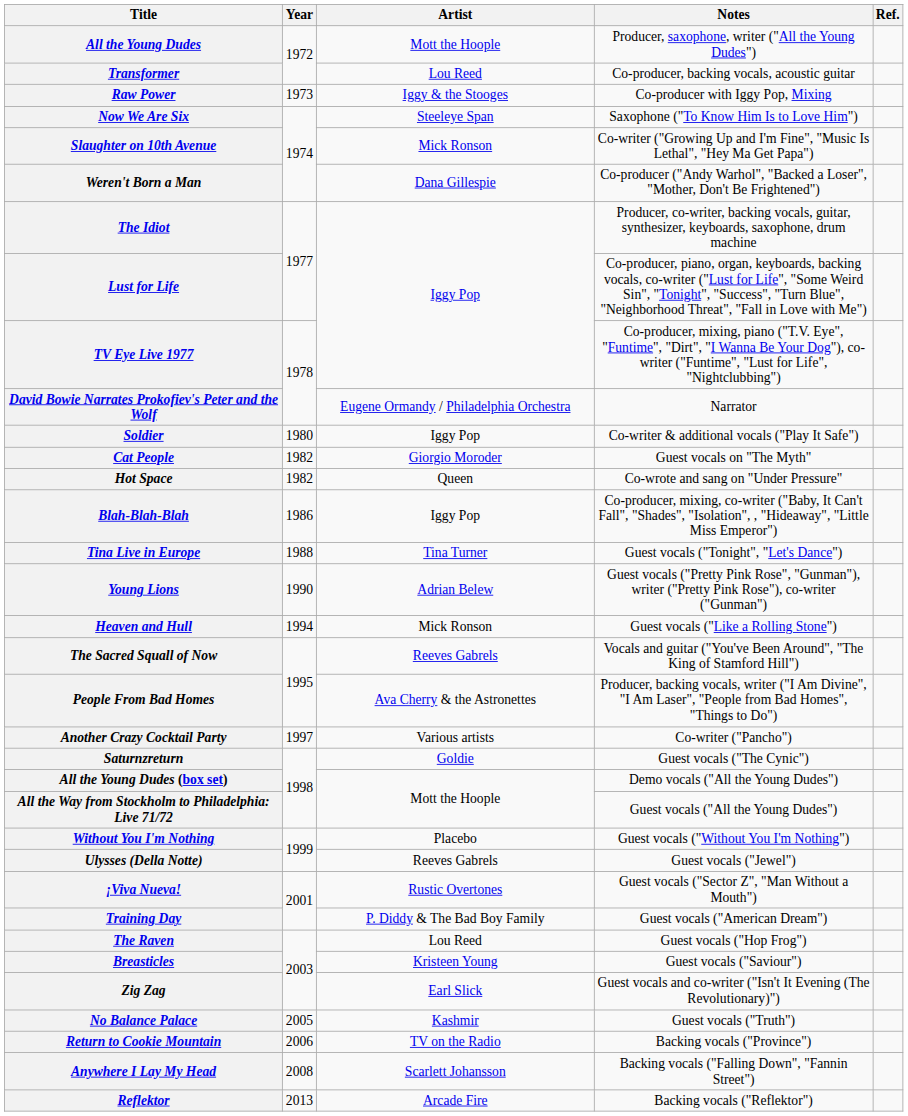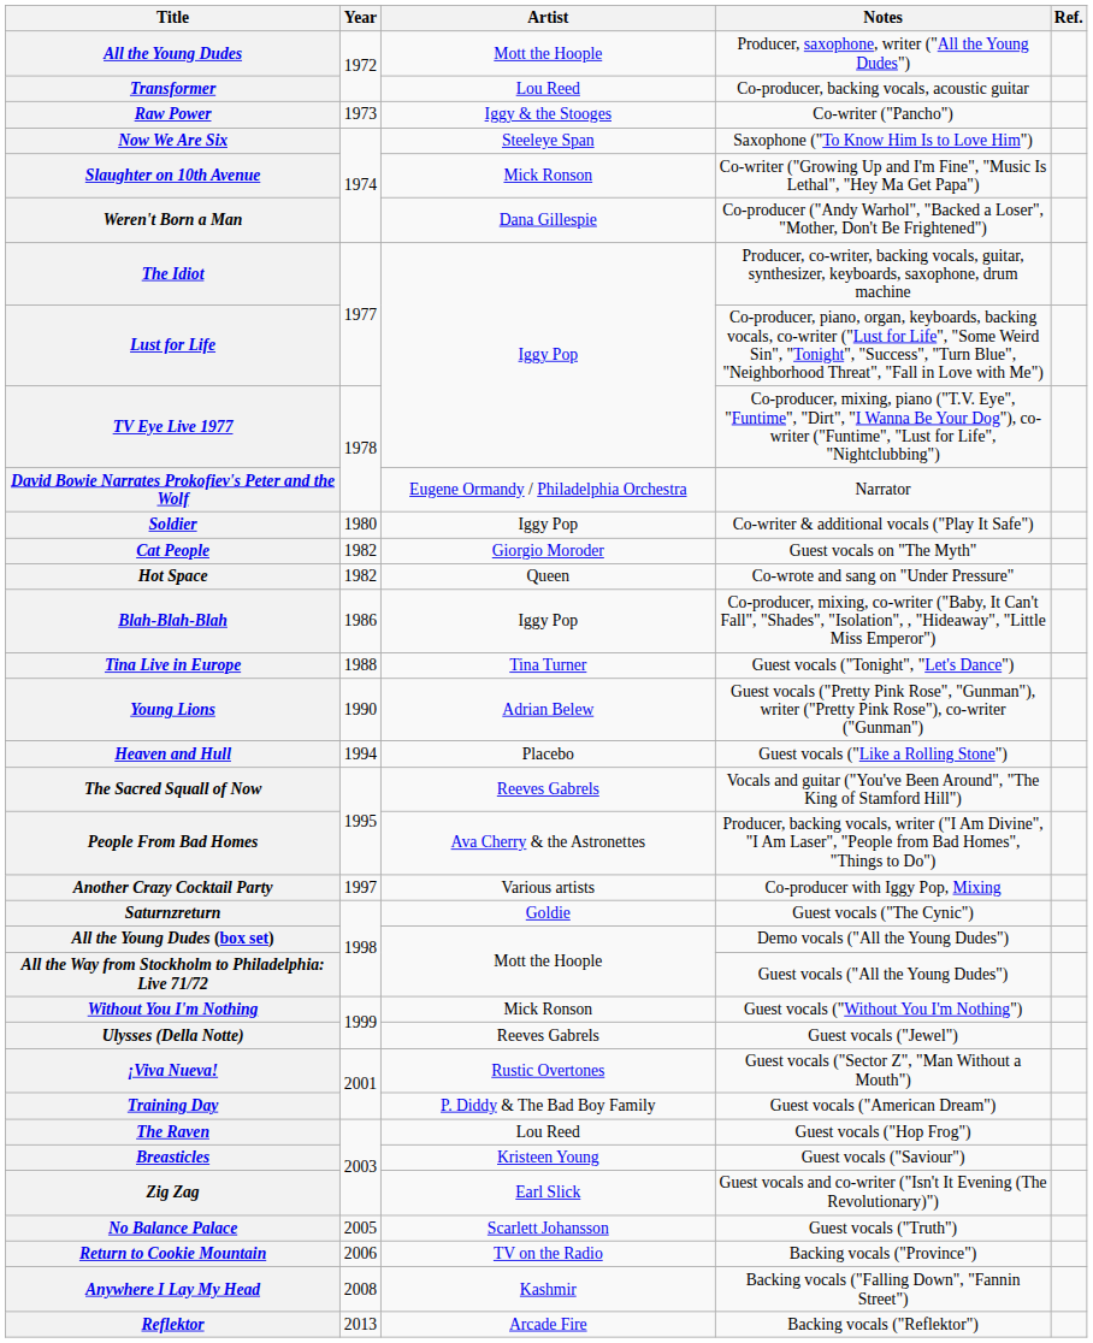Raw Power | Notes: Co-producer with Iggy Pop, Mixing -> Co-writer ("Pancho")
Heaven and Hull | Artist: Mick Ronson -> Placebo
Another Crazy Cocktail Party | Notes: Co-writer ("Pancho") -> Co-producer with Iggy Pop, Mixing
Without You I'm Nothing | Artist: Placebo -> Mick Ronson
No Balance Palace | Artist: Kashmir -> Scarlett Johansson
Anywhere I Lay My Head | Artist: Scarlett Johansson -> Kashmir
